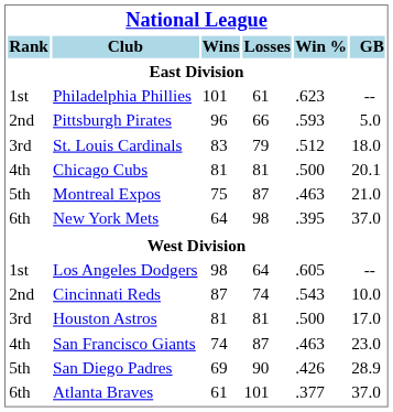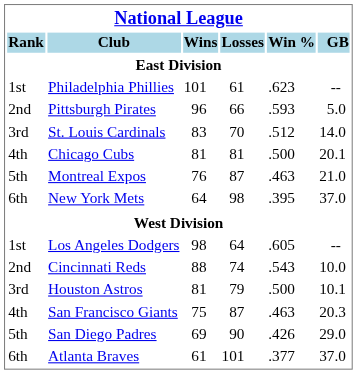St. Louis Cardinals | Losses: 79 -> 70
St. Louis Cardinals | GB: 18.0 -> 14.0
Montreal Expos | Wins: 75 -> 76
Cincinnati Reds | Wins: 87 -> 88
Houston Astros | Losses: 81 -> 79
Houston Astros | GB: 17.0 -> 10.1
San Francisco Giants | Wins: 74 -> 75
San Francisco Giants | GB: 23.0 -> 20.3
San Diego Padres | GB: 28.9 -> 29.0
